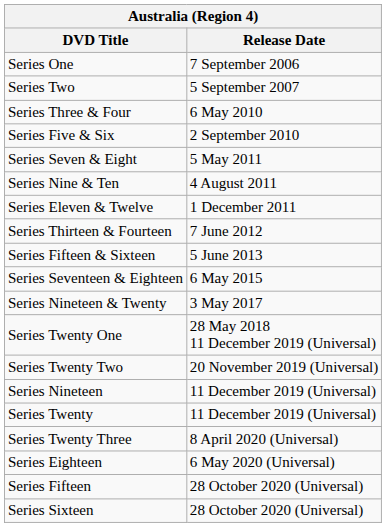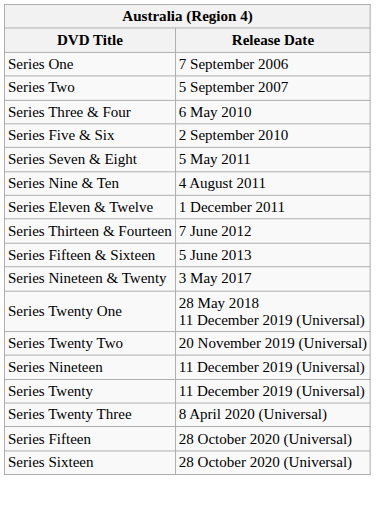- row: Series Seventeen & Eighteen | 6 May 2015
- row: Series Eighteen | 6 May 2020 (Universal)
